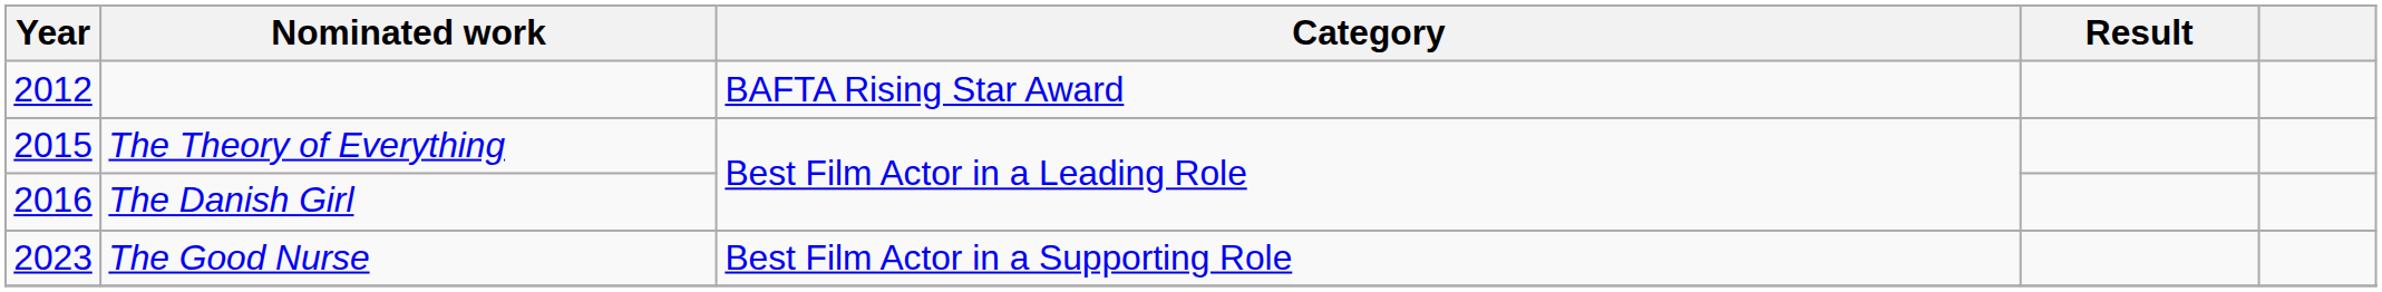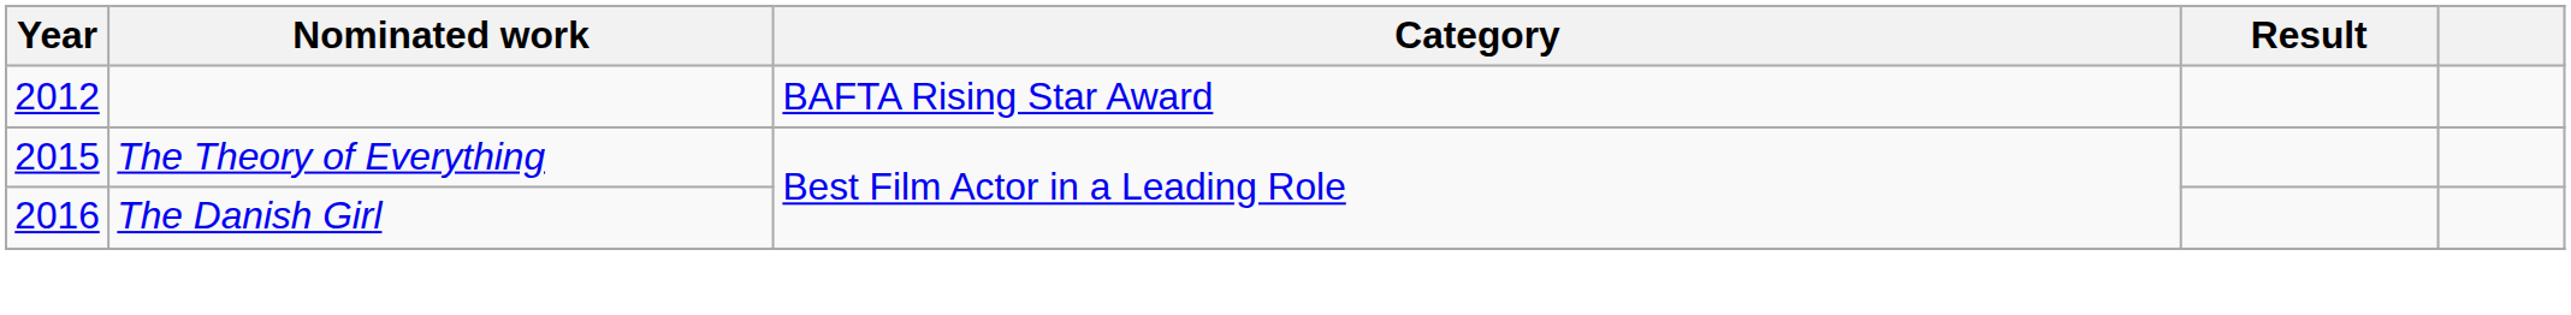- row: 2023 | The Good Nurse | Best Film Actor in a Supporting Role
